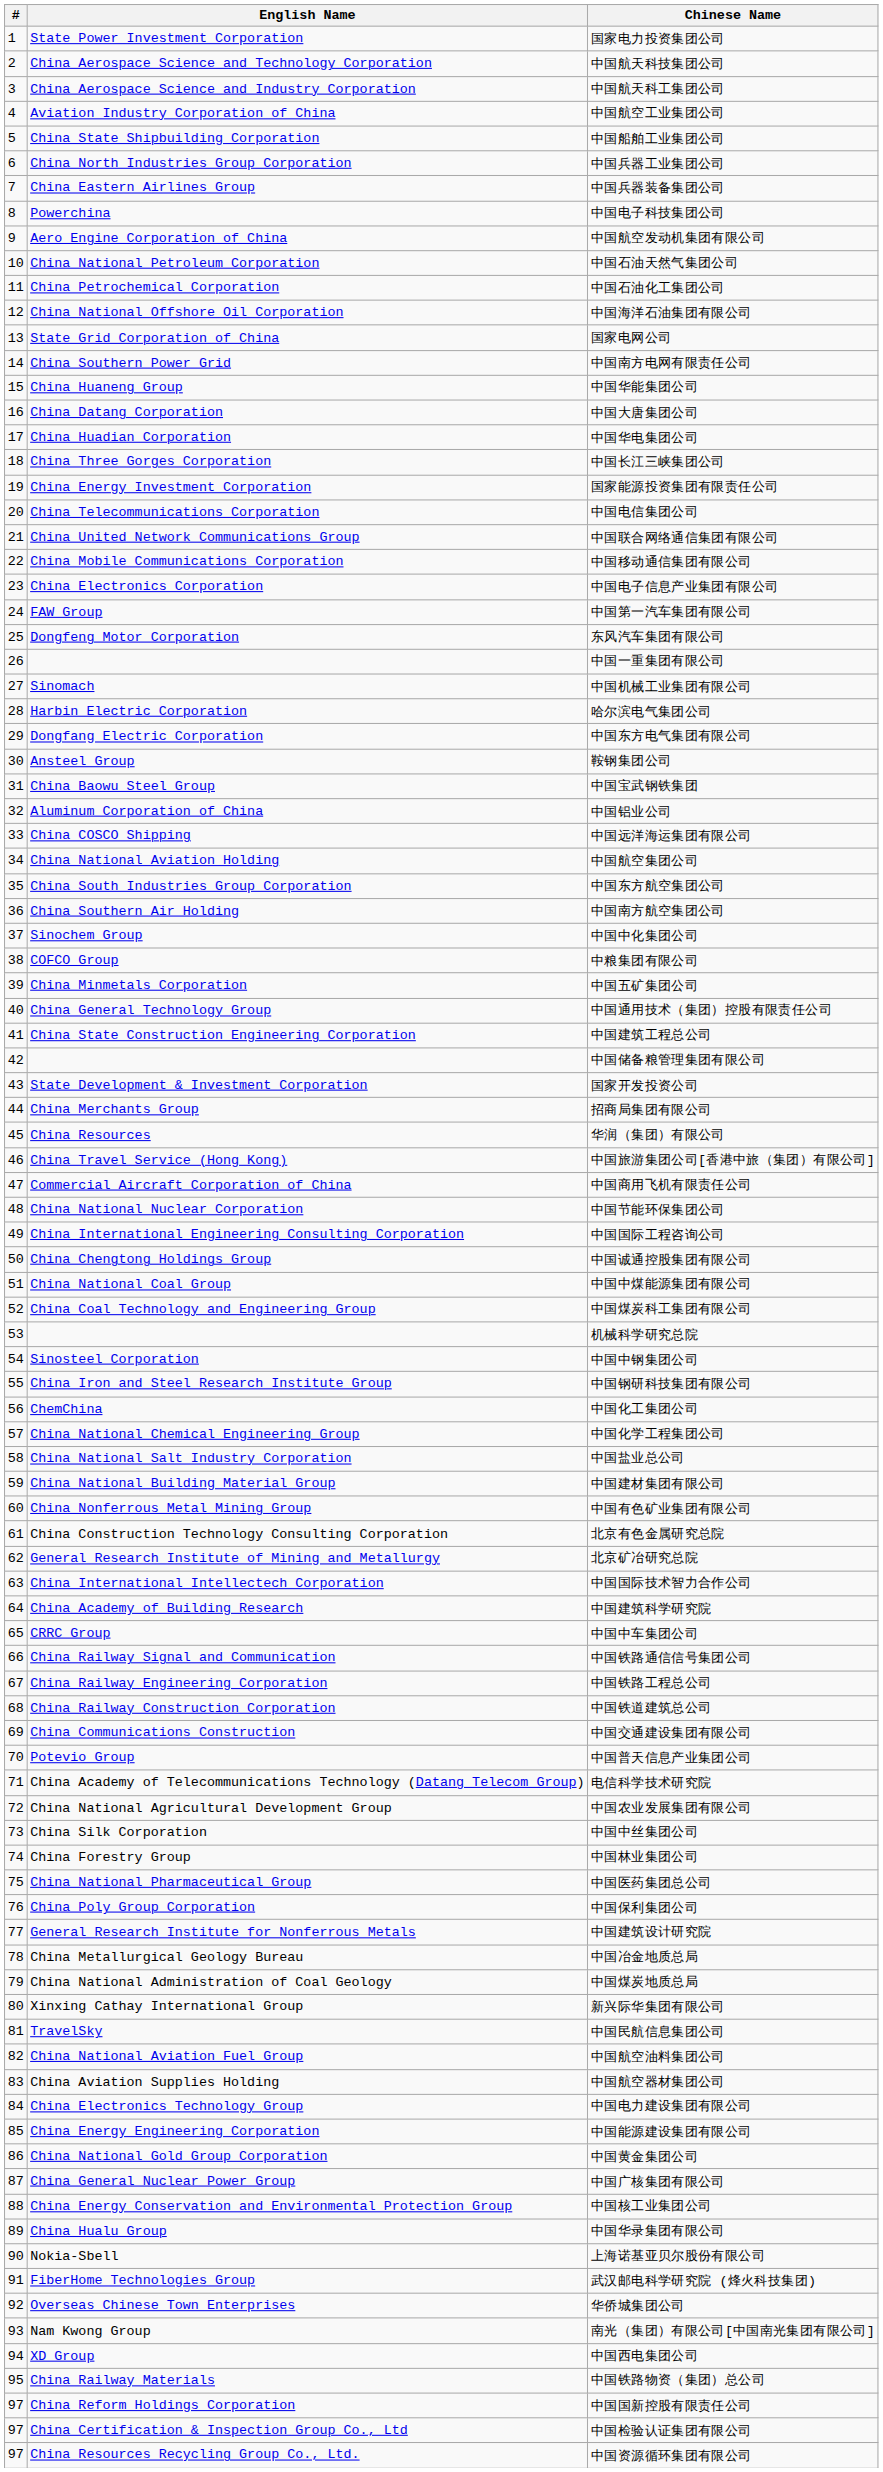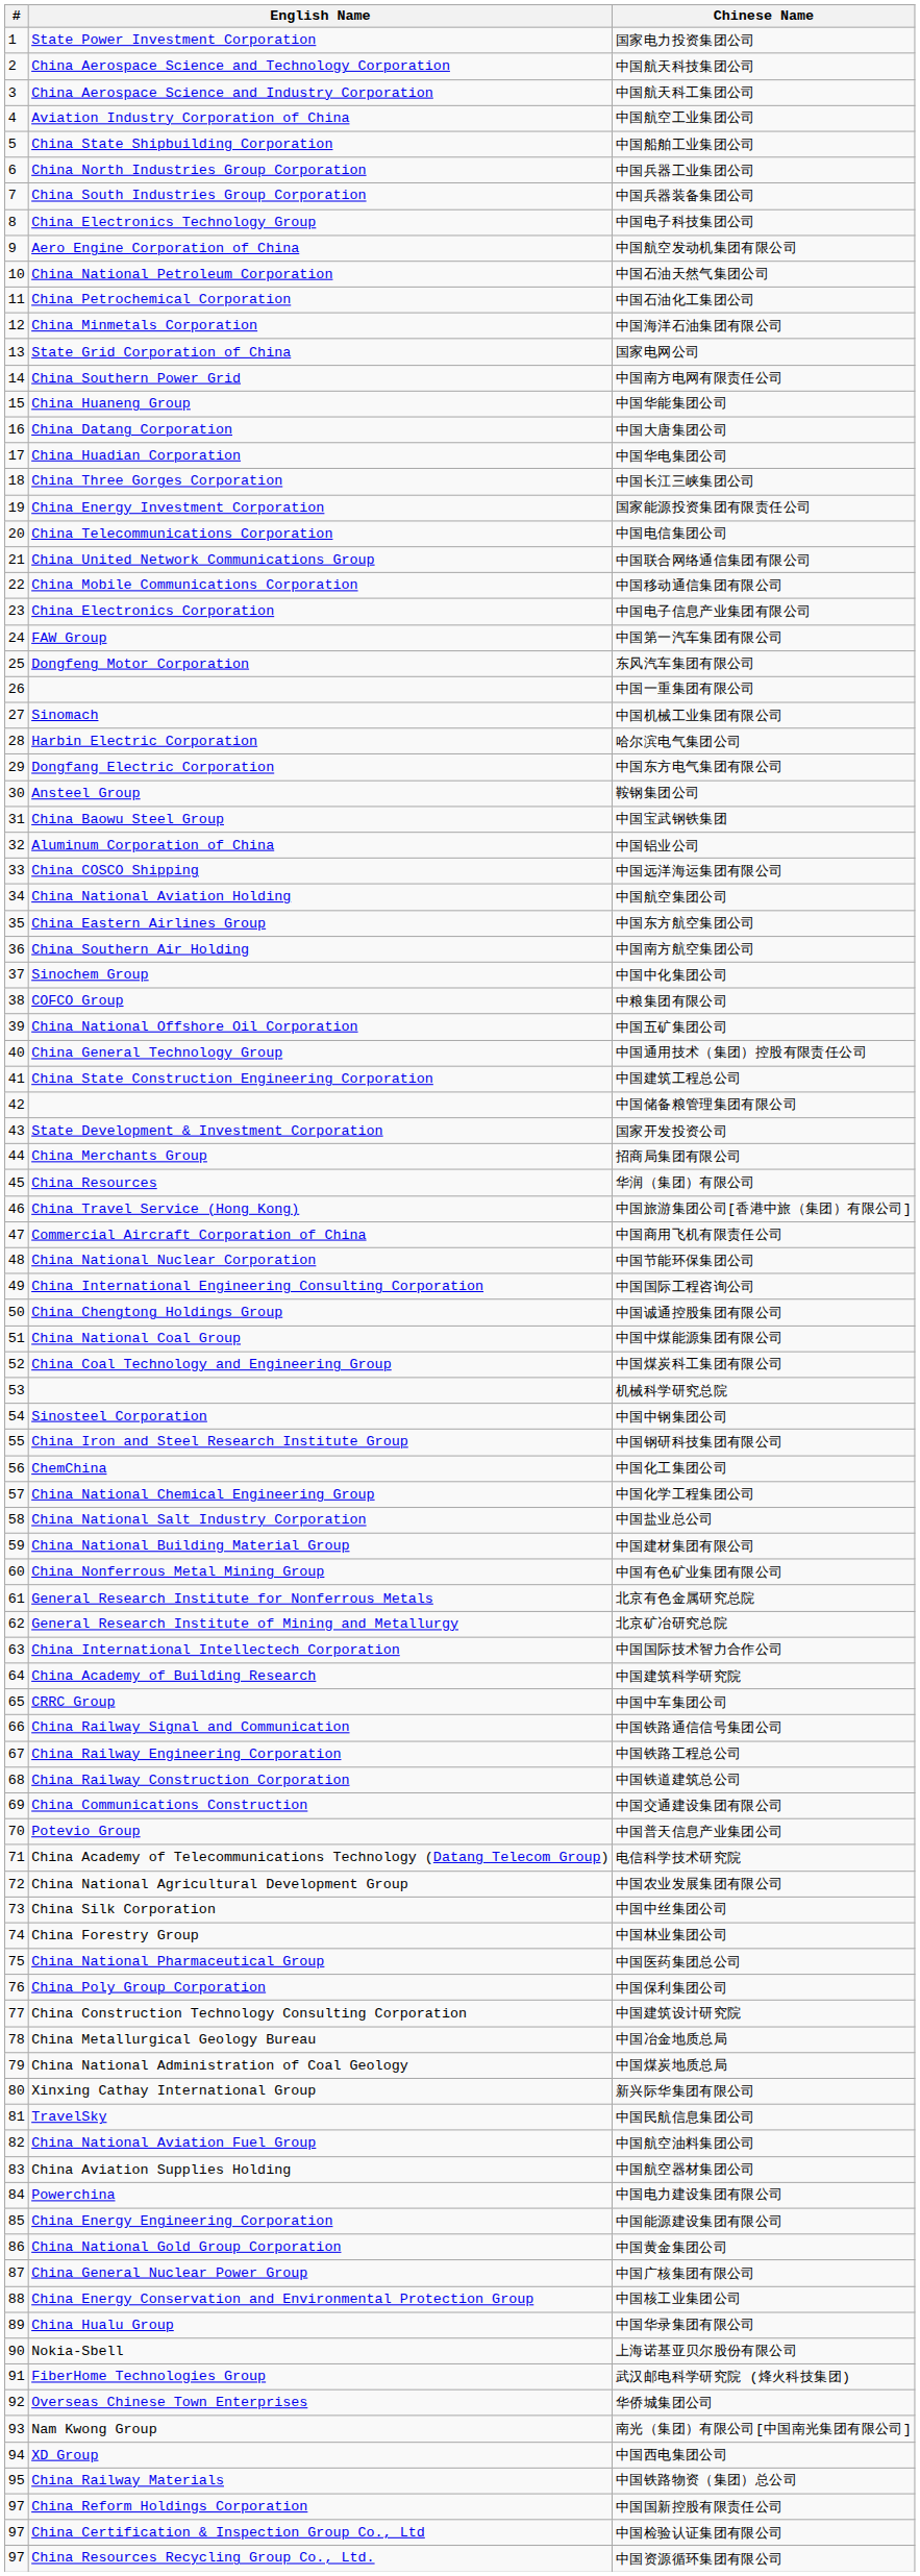中国兵器装备集团公司 | English Name: China Eastern Airlines Group -> China South Industries Group Corporation
中国电子科技集团公司 | English Name: Powerchina -> China Electronics Technology Group
中国海洋石油集团有限公司 | English Name: China National Offshore Oil Corporation -> China Minmetals Corporation
中国东方航空集团公司 | English Name: China South Industries Group Corporation -> China Eastern Airlines Group
中国五矿集团公司 | English Name: China Minmetals Corporation -> China National Offshore Oil Corporation
北京有色金属研究总院 | English Name: China Construction Technology Consulting Corporation -> General Research Institute for Nonferrous Metals
中国建筑设计研究院 | English Name: General Research Institute for Nonferrous Metals -> China Construction Technology Consulting Corporation
中国电力建设集团有限公司 | English Name: China Electronics Technology Group -> Powerchina
